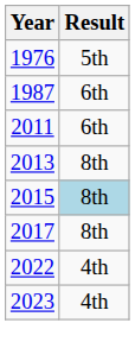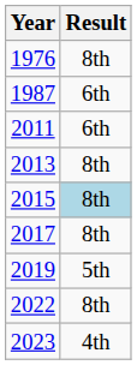1976 | Result: 5th -> 8th
+ row: 2019 | 5th
2022 | Result: 4th -> 8th
